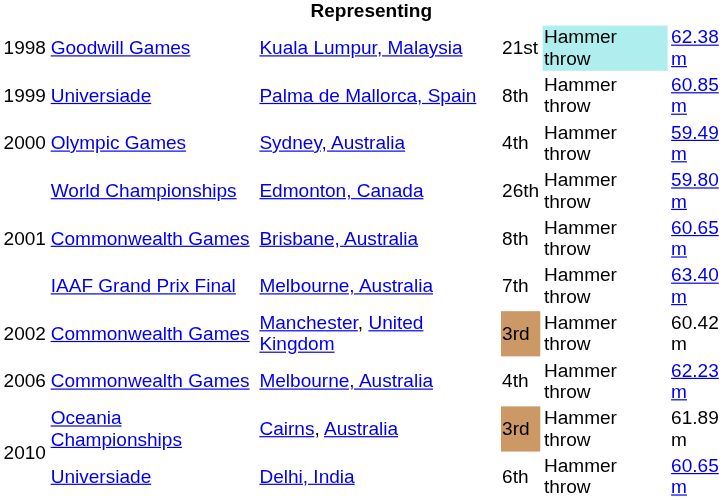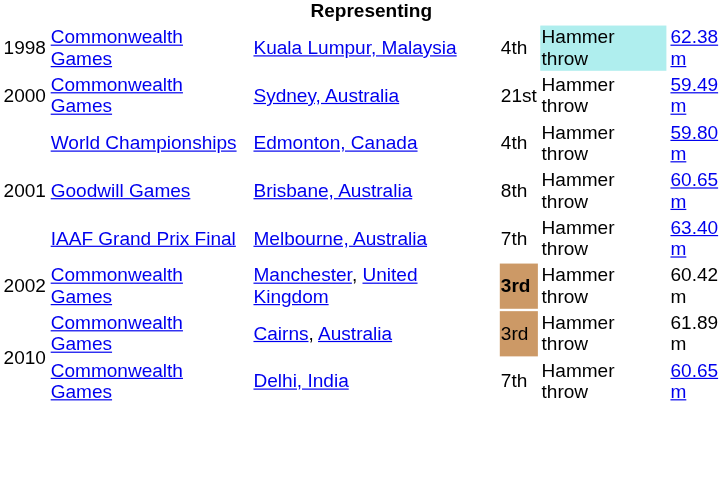Kuala Lumpur, Malaysia | column 2: Goodwill Games -> Commonwealth Games
Kuala Lumpur, Malaysia | column 4: 21st -> 4th
- row: 1999 | Universiade | Palma de Mallorca, Spain | 8th | Hammer throw | 60.85 m
Sydney, Australia | column 2: Olympic Games -> Commonwealth Games
Sydney, Australia | column 4: 4th -> 21st
Edmonton, Canada | column 4: 26th -> 4th
Brisbane, Australia | column 2: Commonwealth Games -> Goodwill Games
Manchester, United Kingdom | column 4: normal -> bold
- row: 2006 | Commonwealth Games | Melbourne, Australia | 4th | Hammer throw | 62.23 m
Cairns, Australia | column 2: Oceania Championships -> Commonwealth Games
Delhi, India | column 2: Universiade -> Commonwealth Games
Delhi, India | column 4: 6th -> 7th
